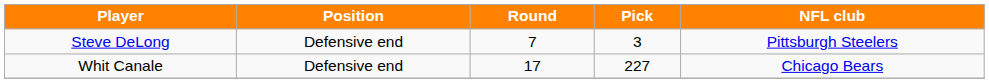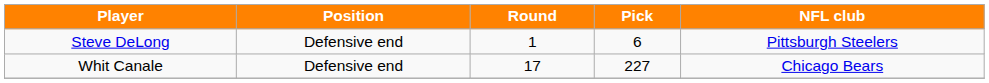Steve DeLong | Round: 7 -> 1
Steve DeLong | Pick: 3 -> 6
